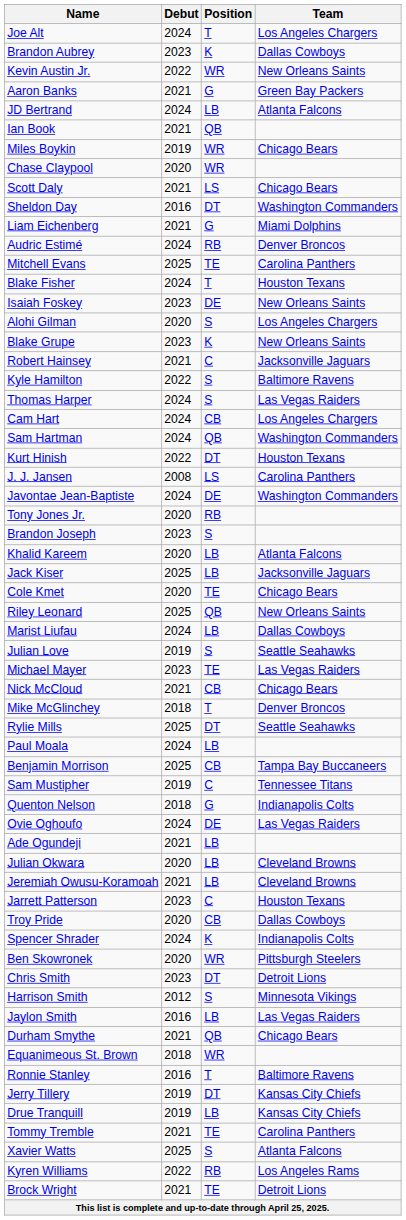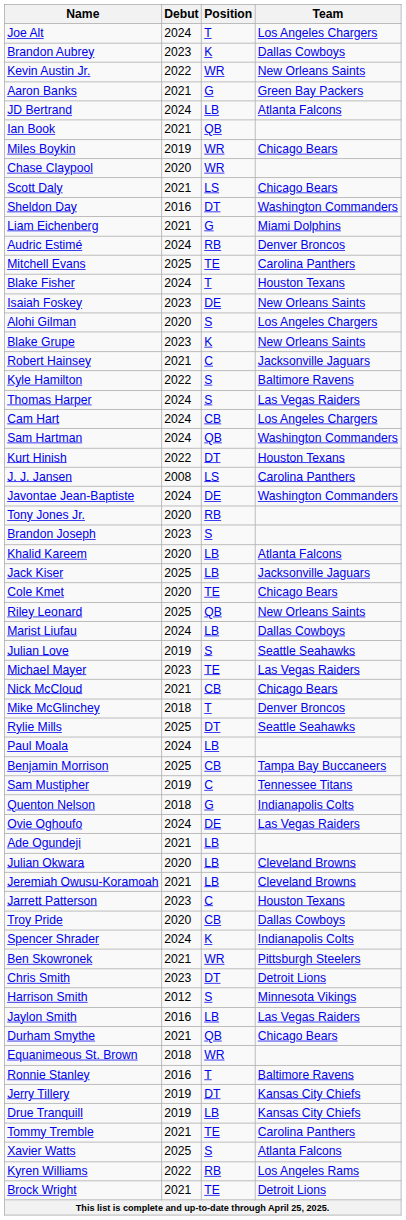Ben Skowronek | Debut: 2020 -> 2021
